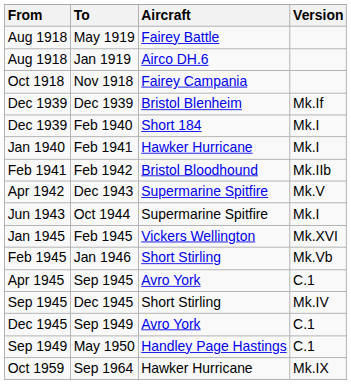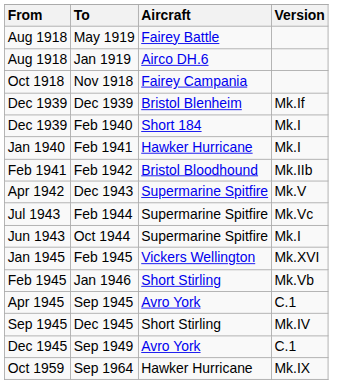+ row: Jul 1943 | Feb 1944 | Supermarine Spitfire | Mk.Vc
- row: Sep 1949 | May 1950 | Handley Page Hastings | C.1
